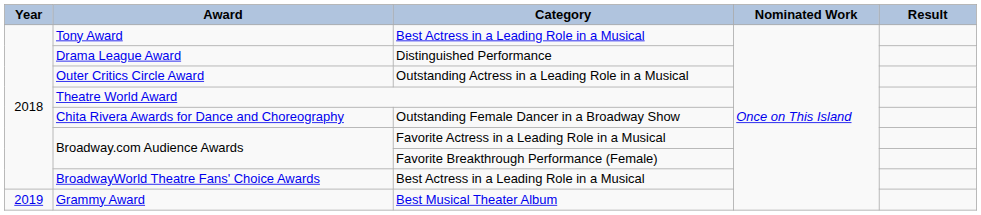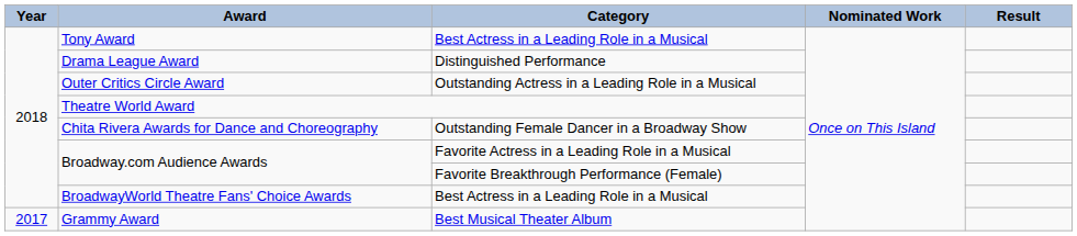Grammy Award | Year: 2019 -> 2017
